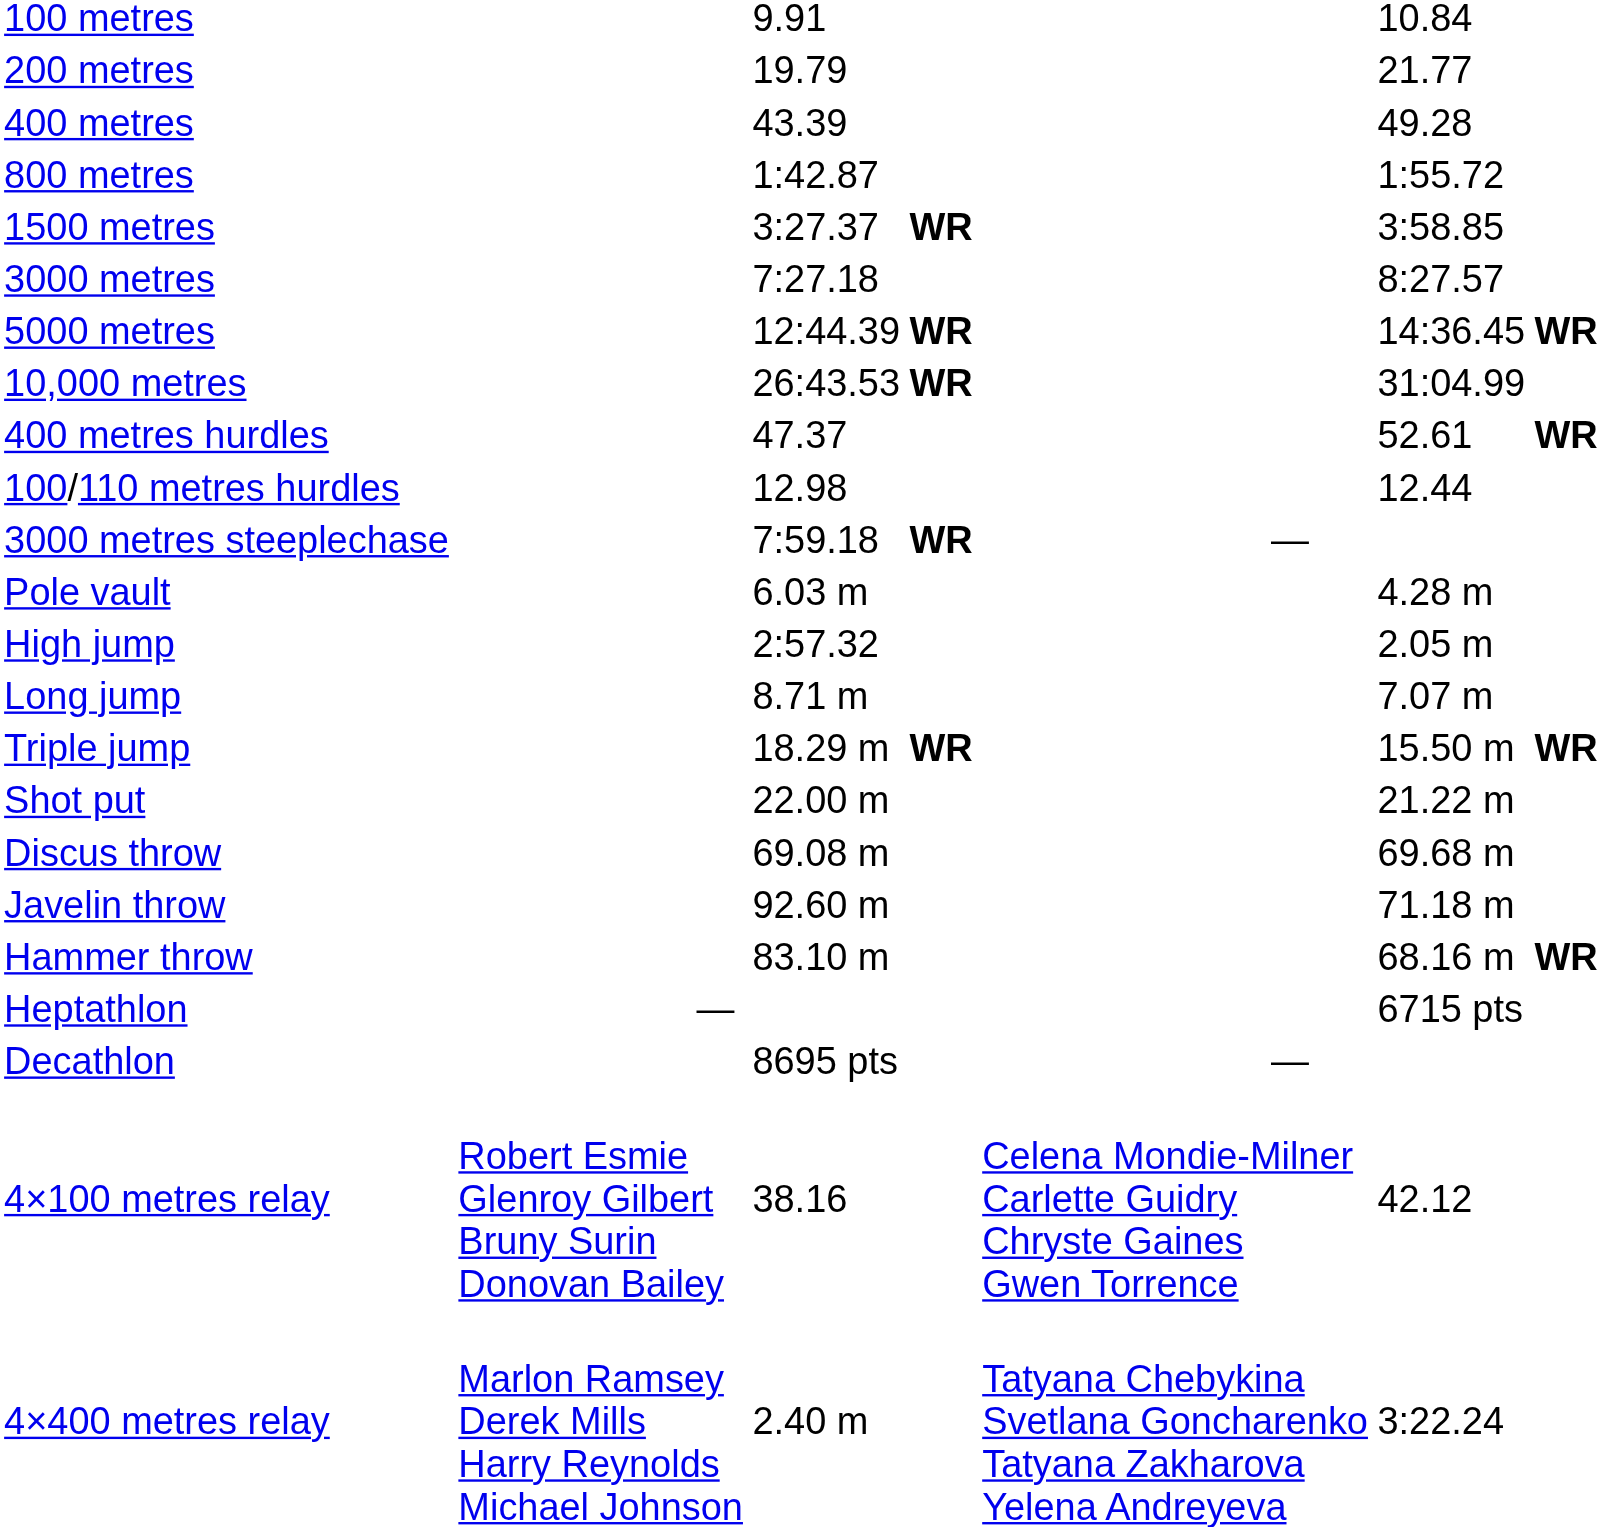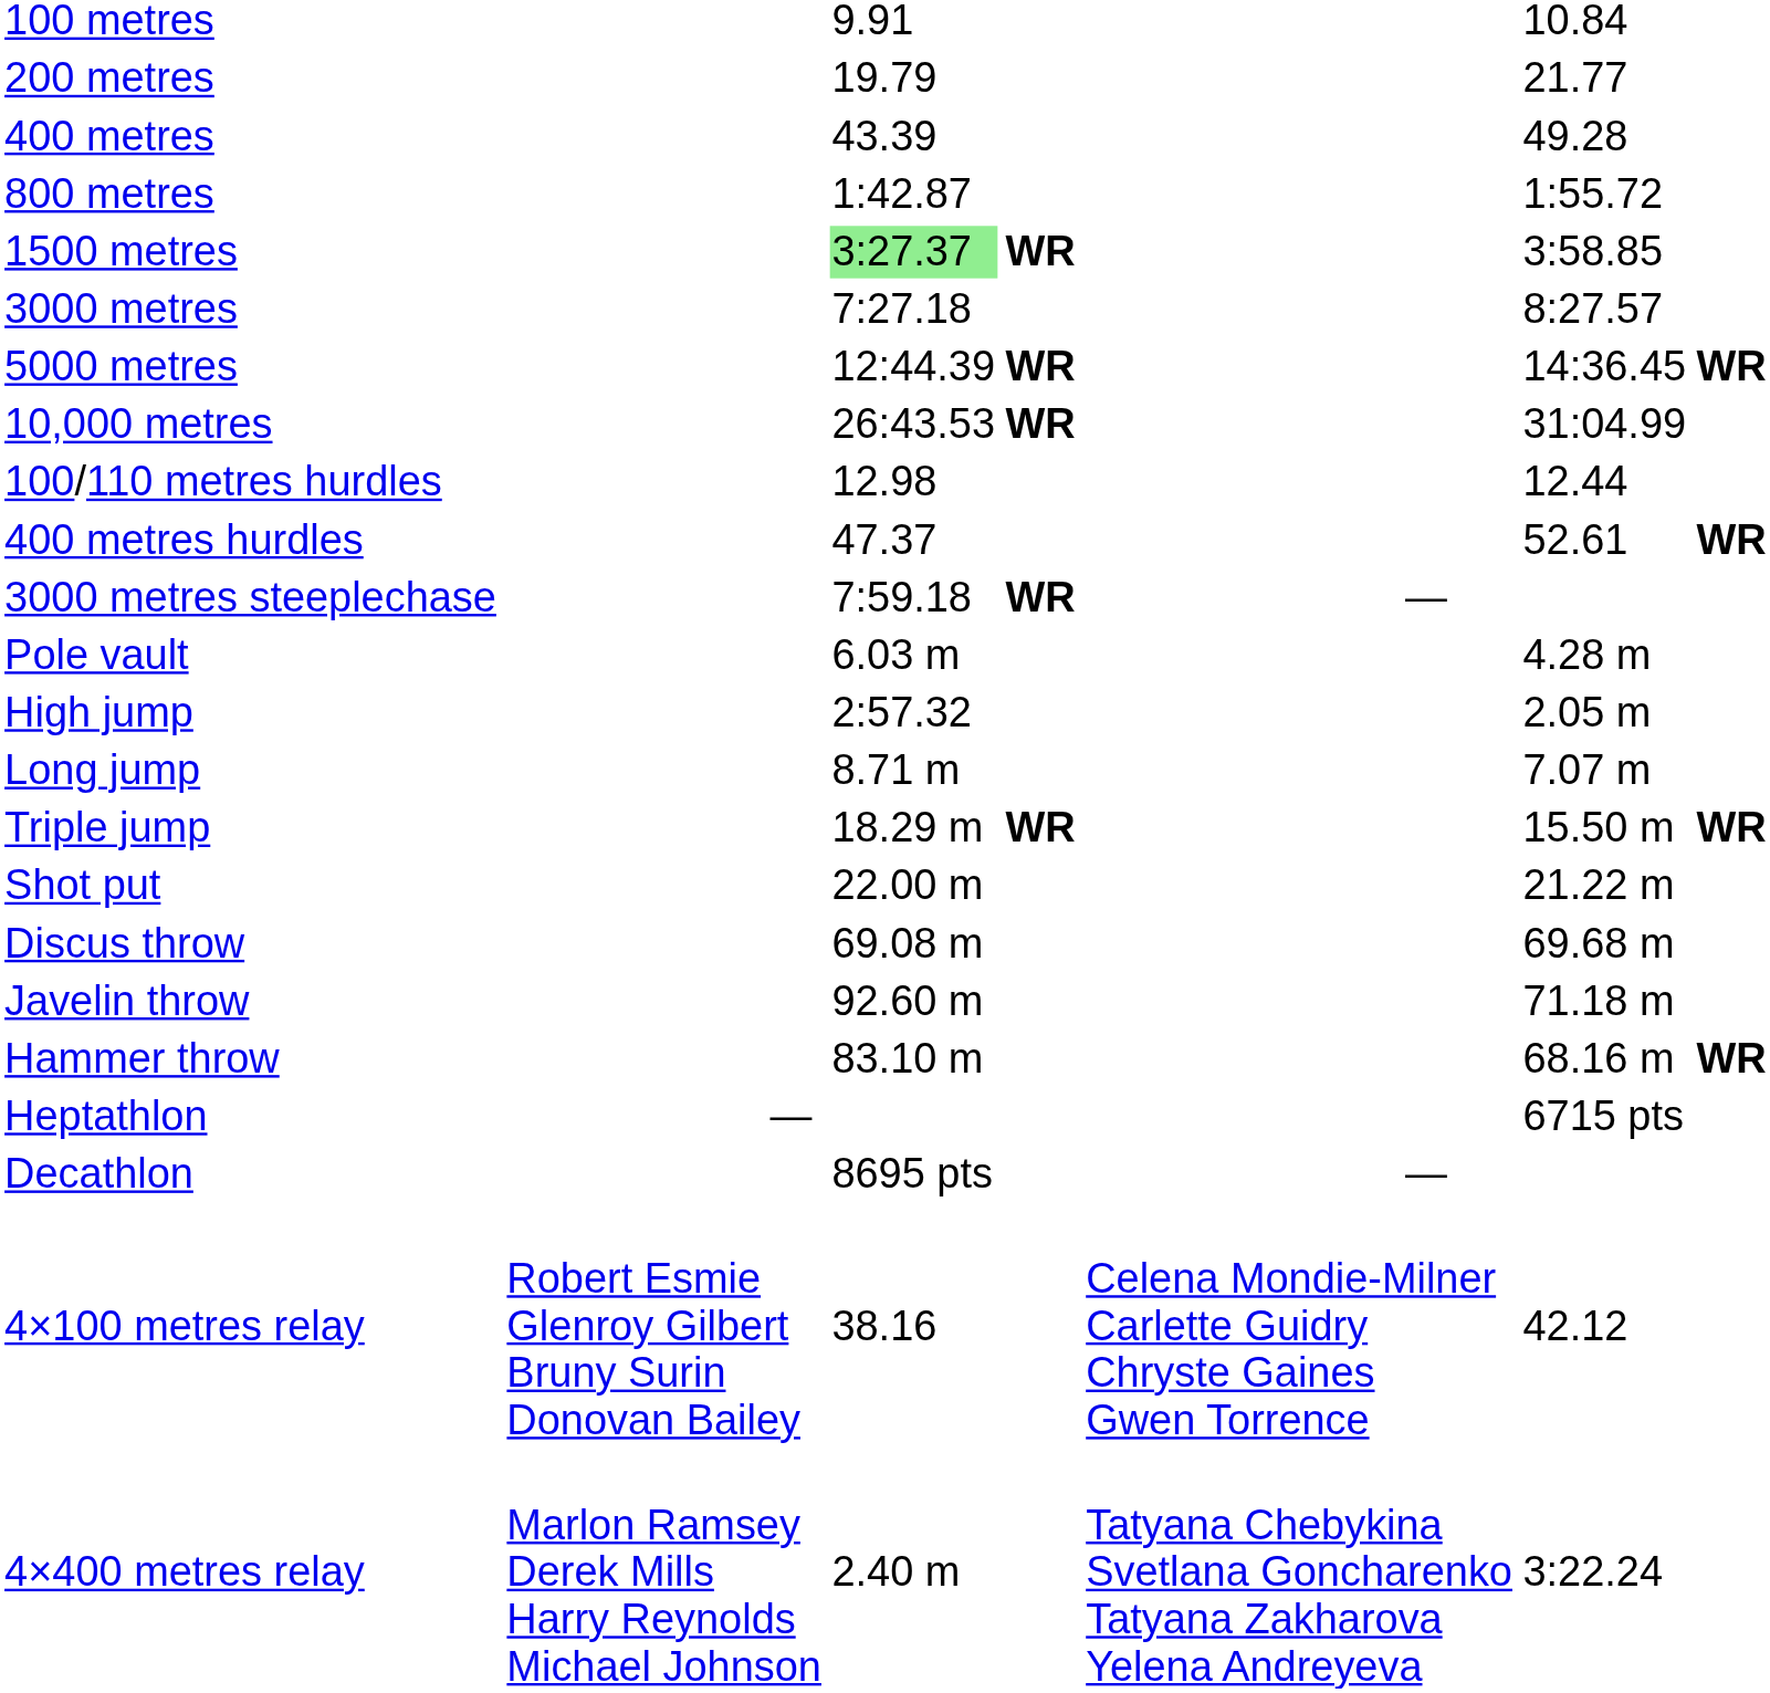1500 metres | column 3: no background -> lightgreen background
rows swapped: 100/110 metres hurdles <-> 400 metres hurdles
